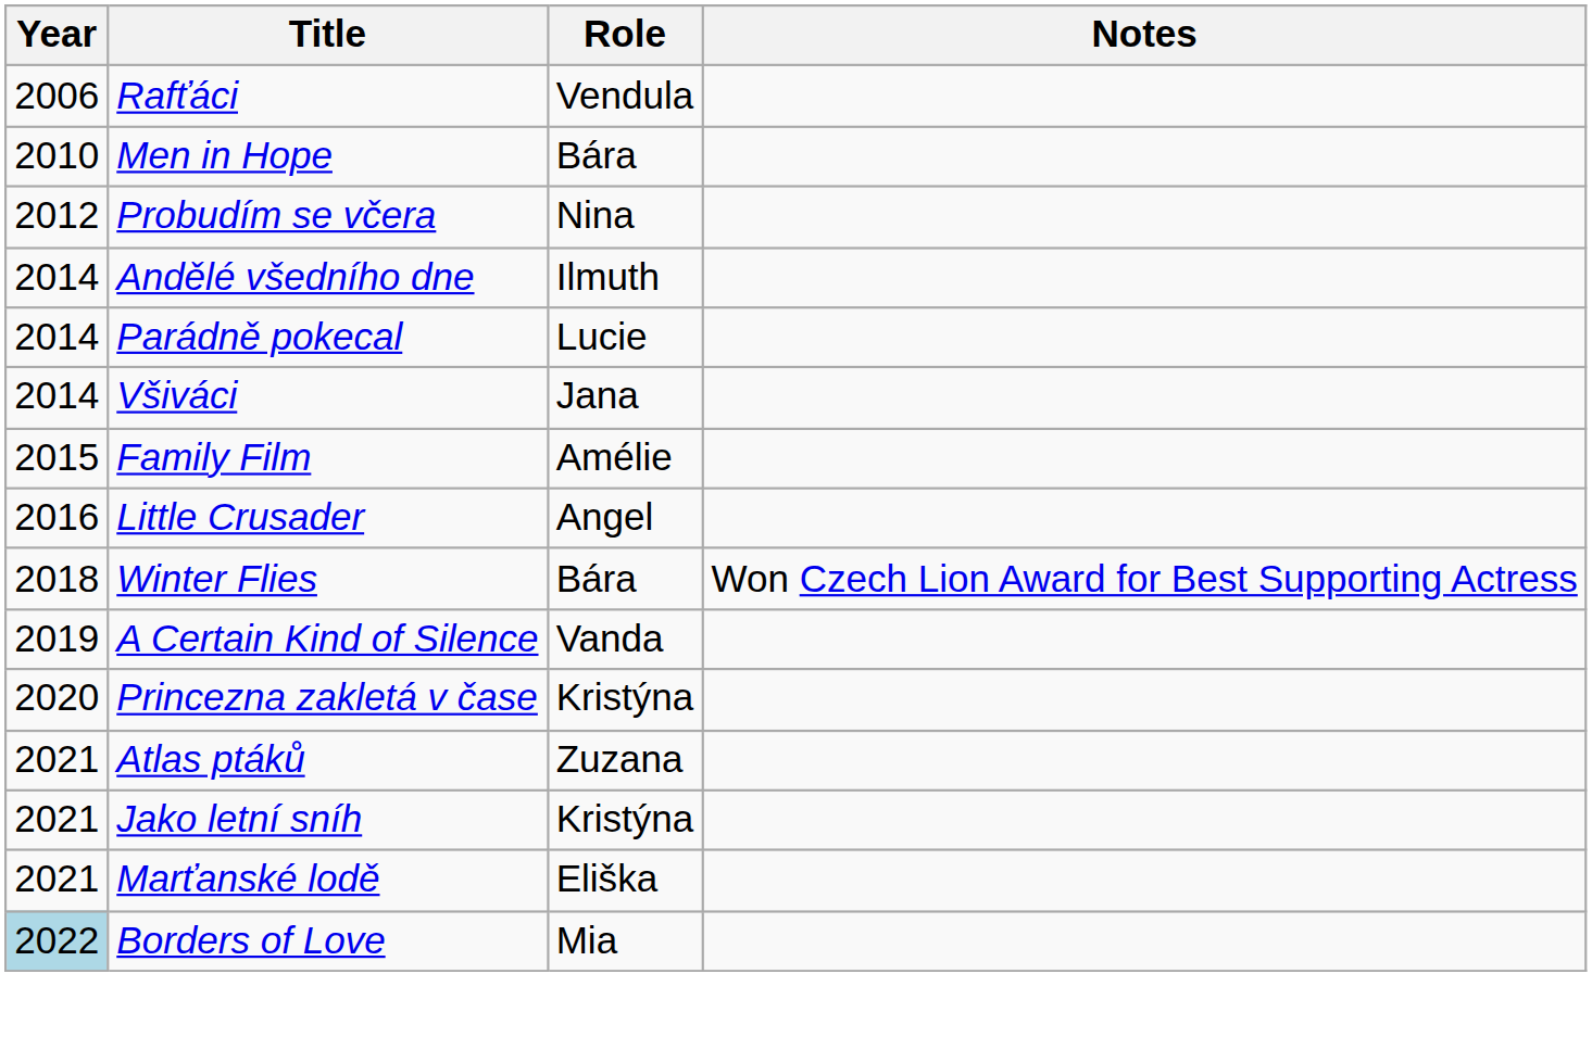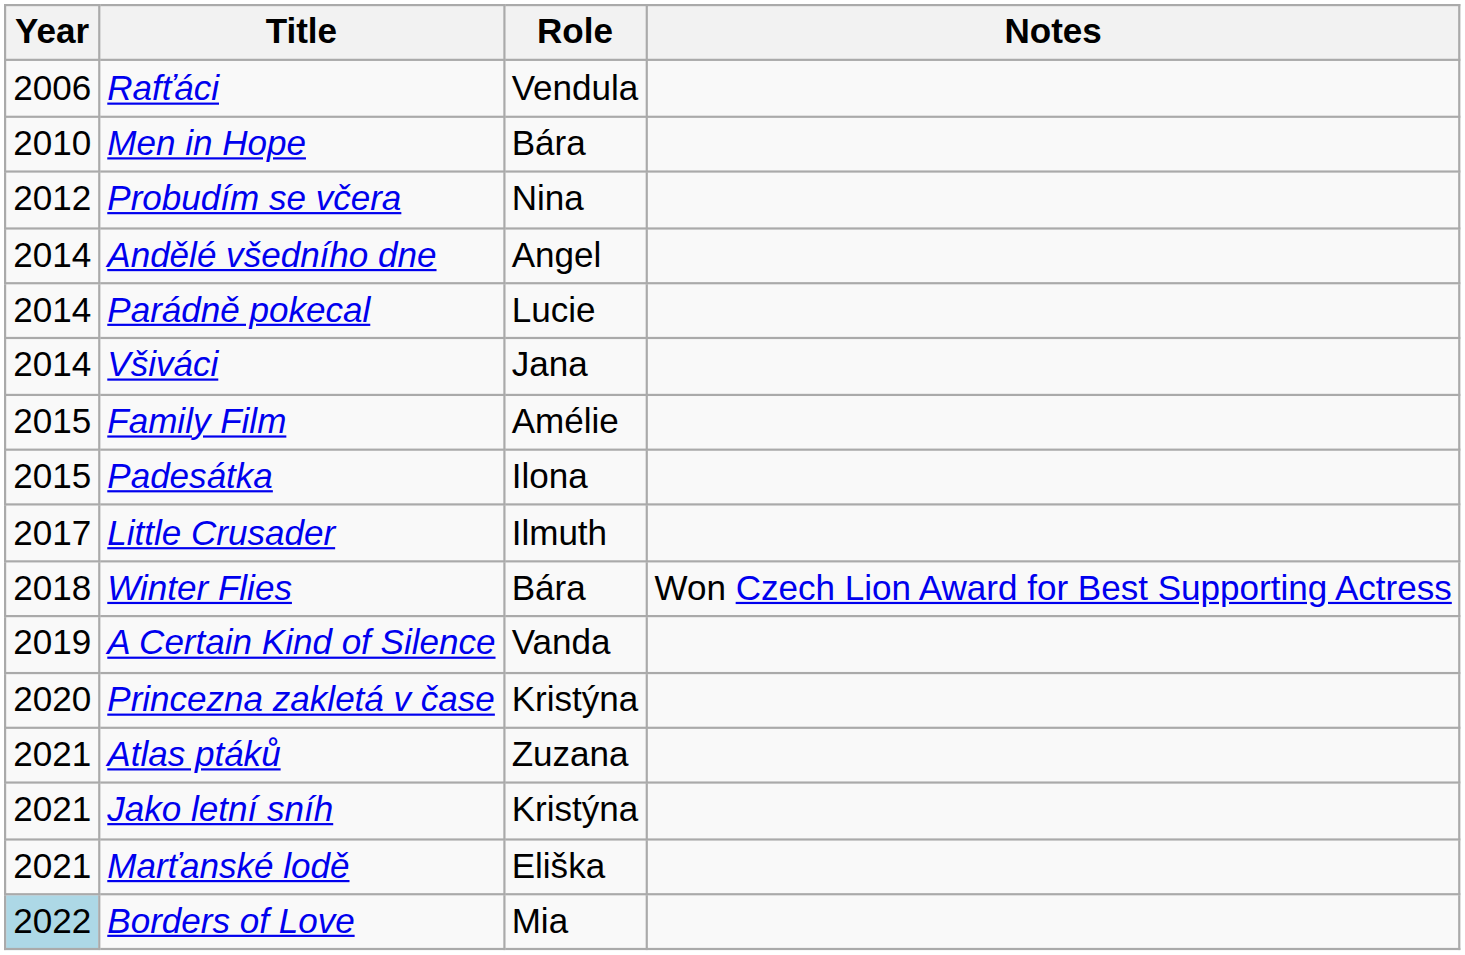Andělé všedního dne | Role: Ilmuth -> Angel
+ row: 2015 | Padesátka | Ilona
Little Crusader | Year: 2016 -> 2017
Little Crusader | Role: Angel -> Ilmuth
